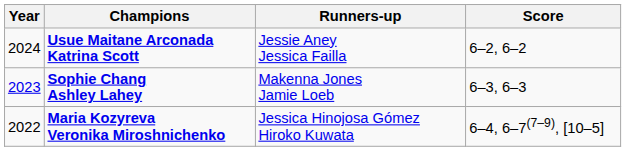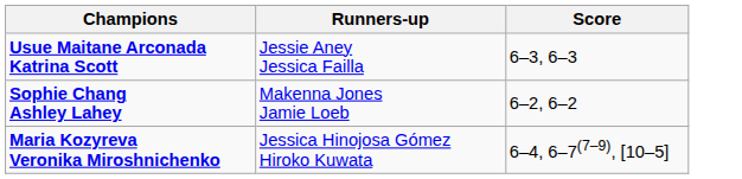- column: Year | 2024 | 2023 | 2022
Usue Maitane Arconada Katrina Scott | Score: 6–2, 6–2 -> 6–3, 6–3
Sophie Chang Ashley Lahey | Score: 6–3, 6–3 -> 6–2, 6–2
